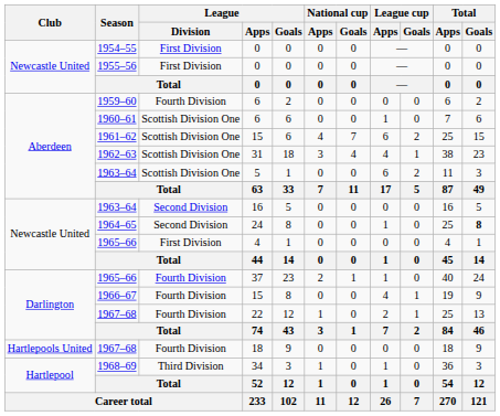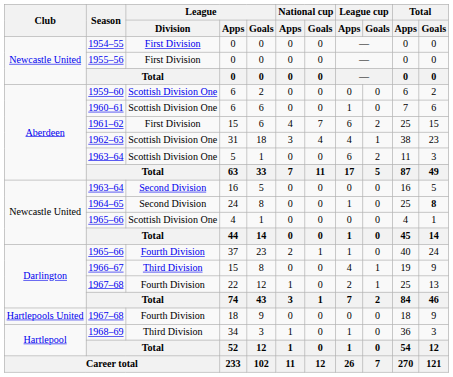1959–60 | League / Division: Fourth Division -> Scottish Division One
1961–62 | League / Division: Scottish Division One -> First Division
1965–66 / 4 | League / Division: First Division -> Scottish Division One
1966–67 | League / Division: Fourth Division -> Third Division
